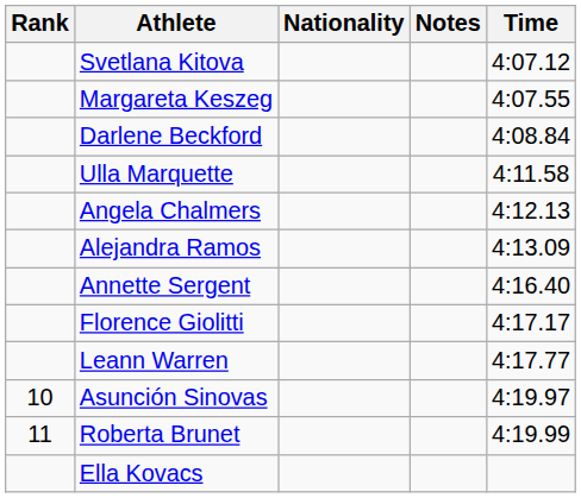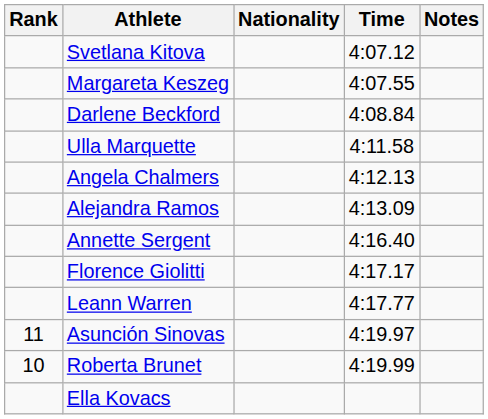columns swapped: Time <-> Notes
Asunción Sinovas | Rank: 10 -> 11
Roberta Brunet | Rank: 11 -> 10
